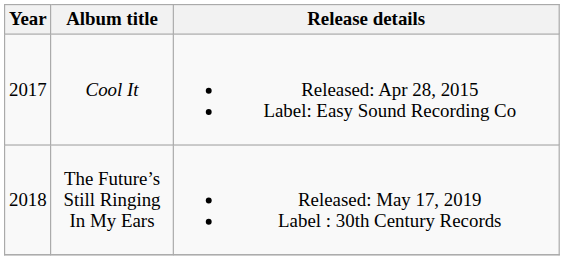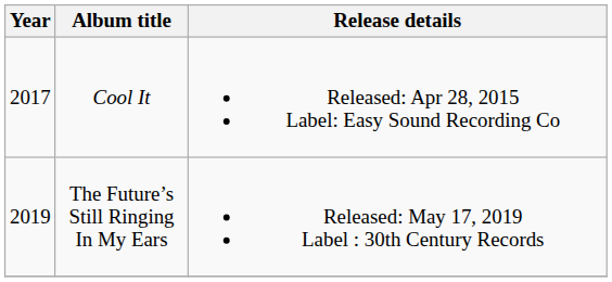The Future’s Still Ringing In My Ears | Year: 2018 -> 2019
